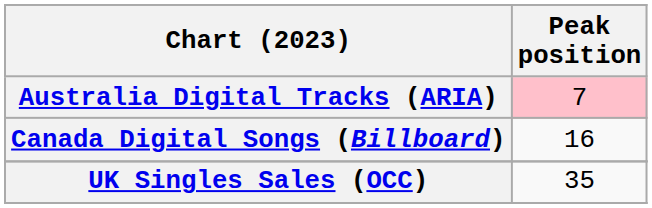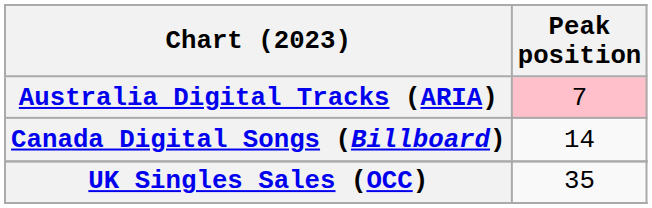Canada Digital Songs (Billboard) | Peak position: 16 -> 14
